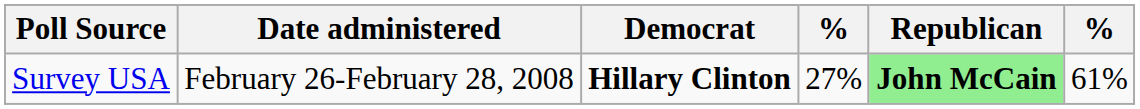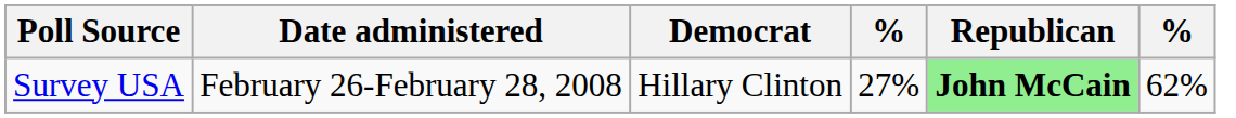Survey USA | Democrat: bold -> normal
Survey USA | column 6: 61% -> 62%
